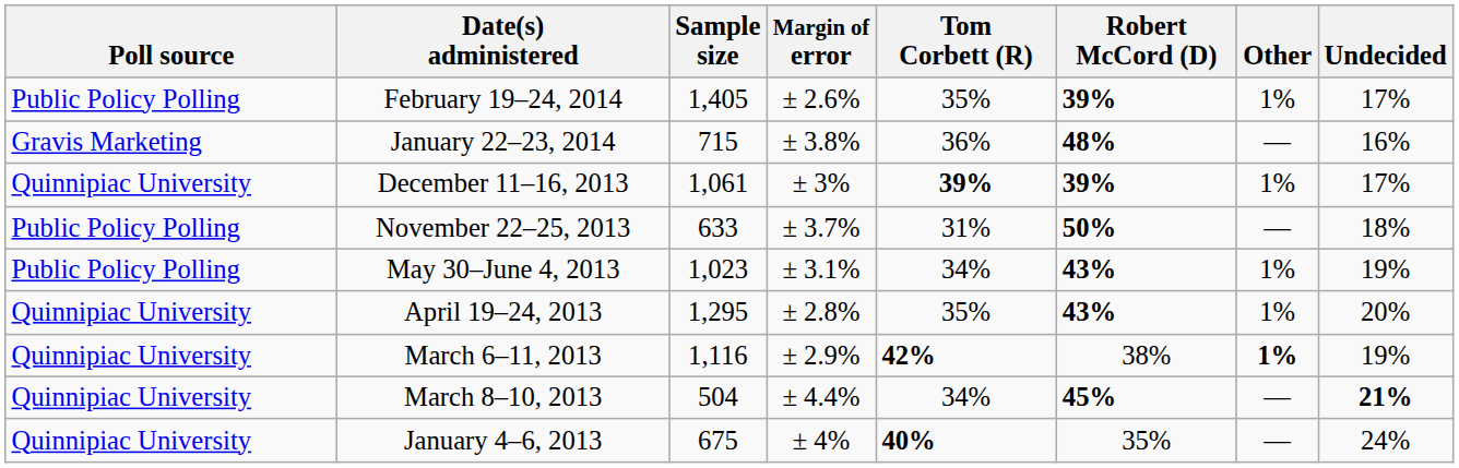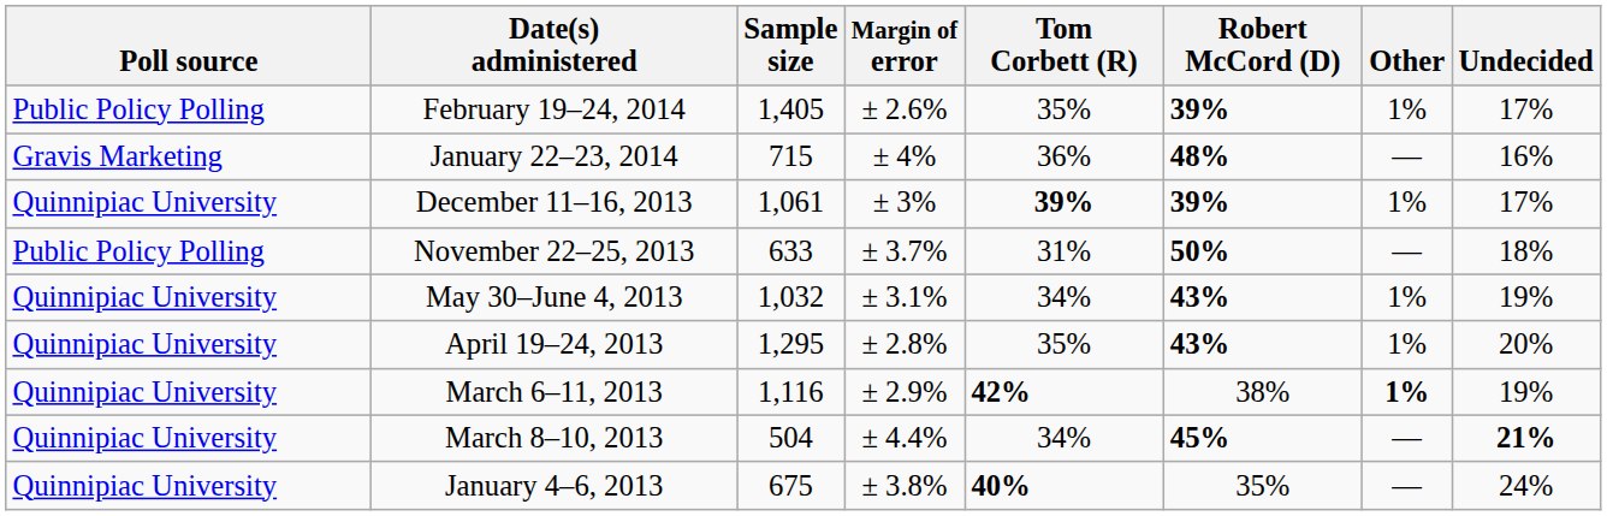January 22–23, 2014 | Margin of error: ± 3.8% -> ± 4%
May 30–June 4, 2013 | Poll source: Public Policy Polling -> Quinnipiac University
May 30–June 4, 2013 | Sample size: 1,023 -> 1,032
January 4–6, 2013 | Margin of error: ± 4% -> ± 3.8%
